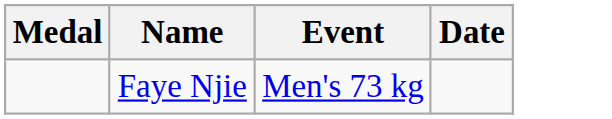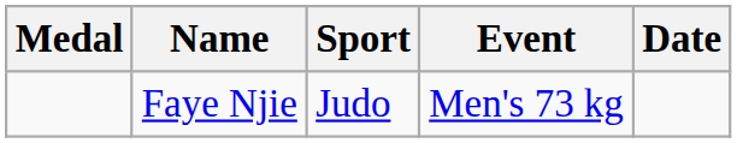+ column: Sport | Judo
